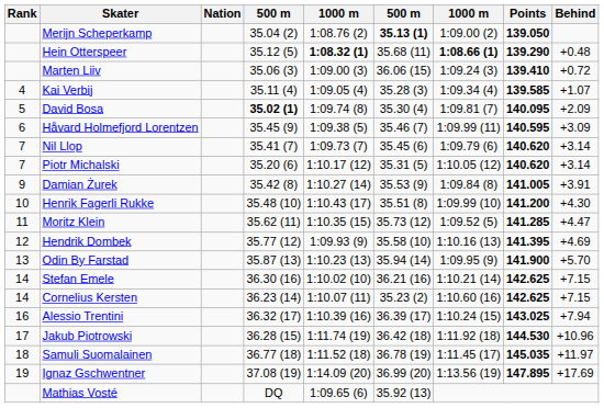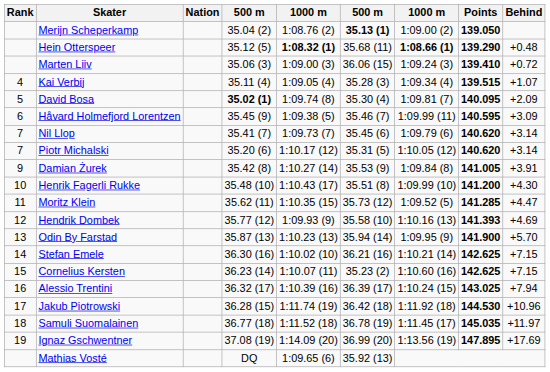Kai Verbij | Points: 139.585 -> 139.515
Hendrik Dombek | Points: 141.395 -> 141.393
Cornelius Kersten | Rank: 14 -> 15
